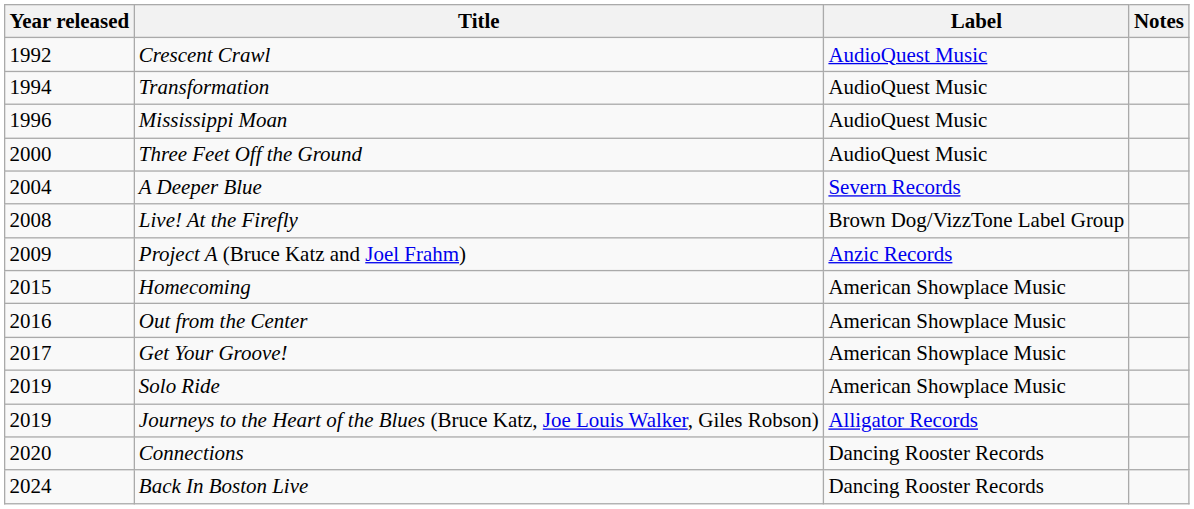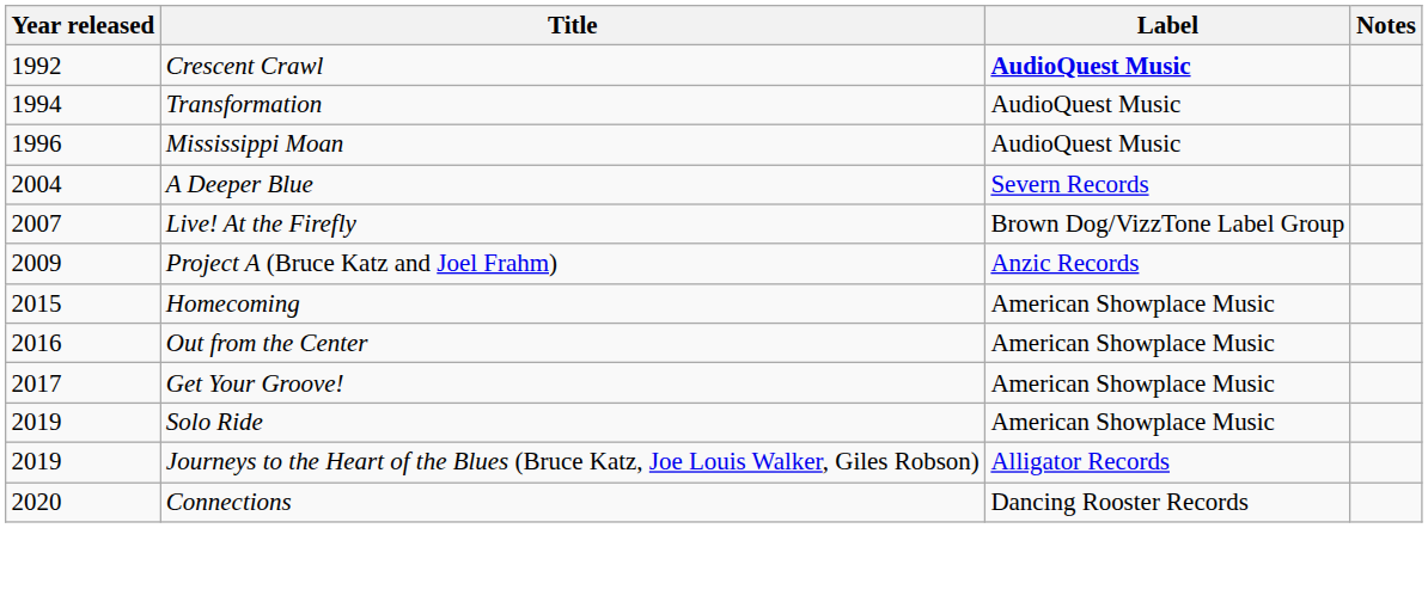Crescent Crawl | Label: normal -> bold
- row: 2000 | Three Feet Off the Ground | AudioQuest Music
Live! At the Firefly | Year released: 2008 -> 2007
- row: 2024 | Back In Boston Live | Dancing Rooster Records
